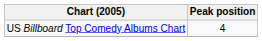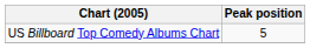US Billboard Top Comedy Albums Chart | Peak position: 4 -> 5
